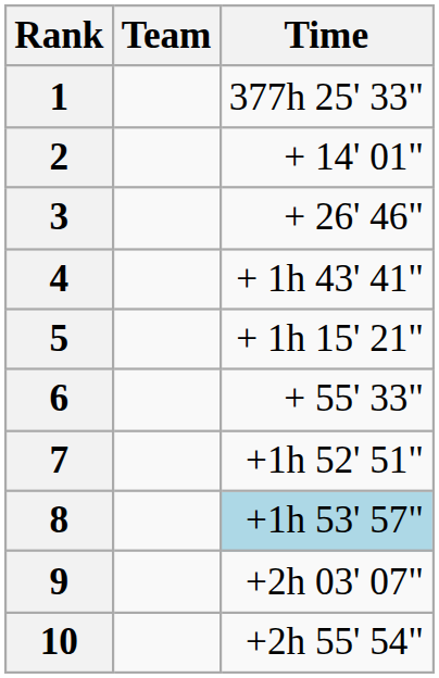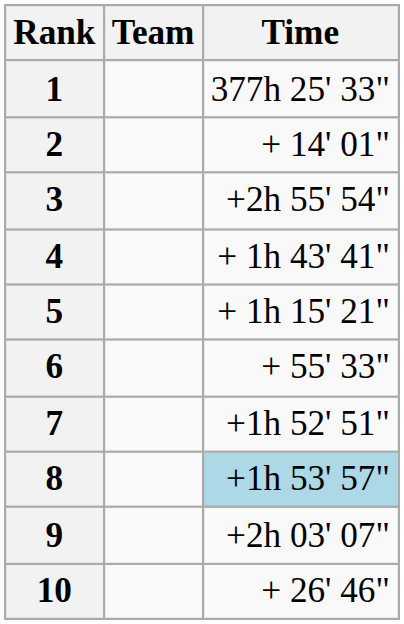3 | Time: + 26' 46" -> +2h 55' 54"
10 | Time: +2h 55' 54" -> + 26' 46"
